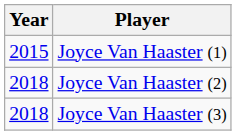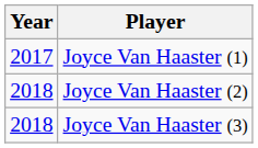Joyce Van Haaster (1) | Year: 2015 -> 2017
